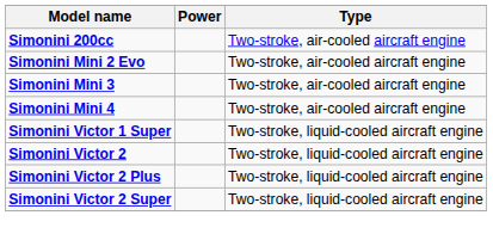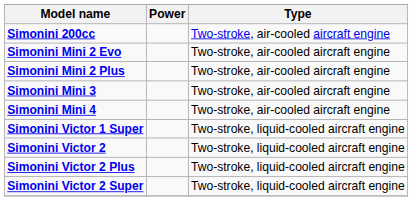+ row: Simonini Mini 2 Plus | Two-stroke, air-cooled aircraft engine
